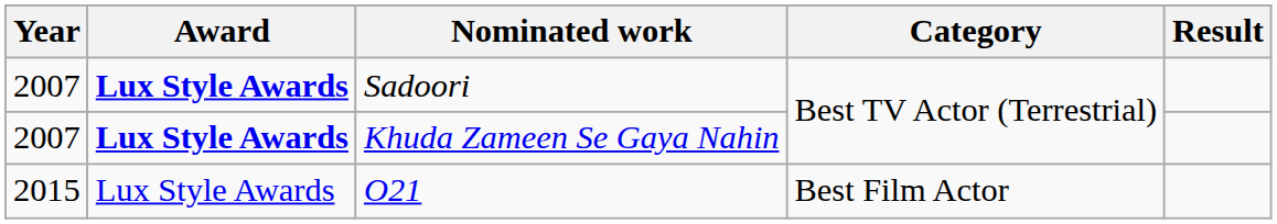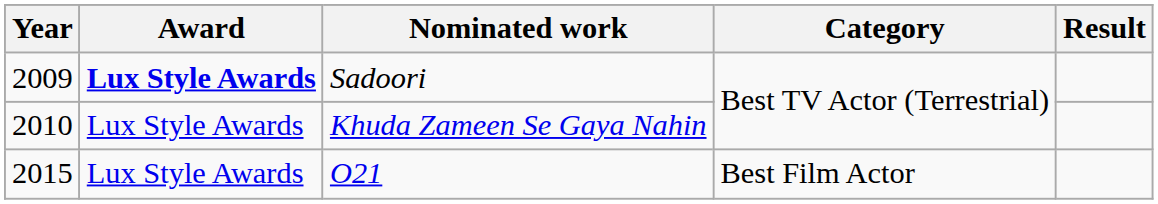Sadoori | Year: 2007 -> 2009
Khuda Zameen Se Gaya Nahin | Year: 2007 -> 2010
Khuda Zameen Se Gaya Nahin | Award: bold -> normal
